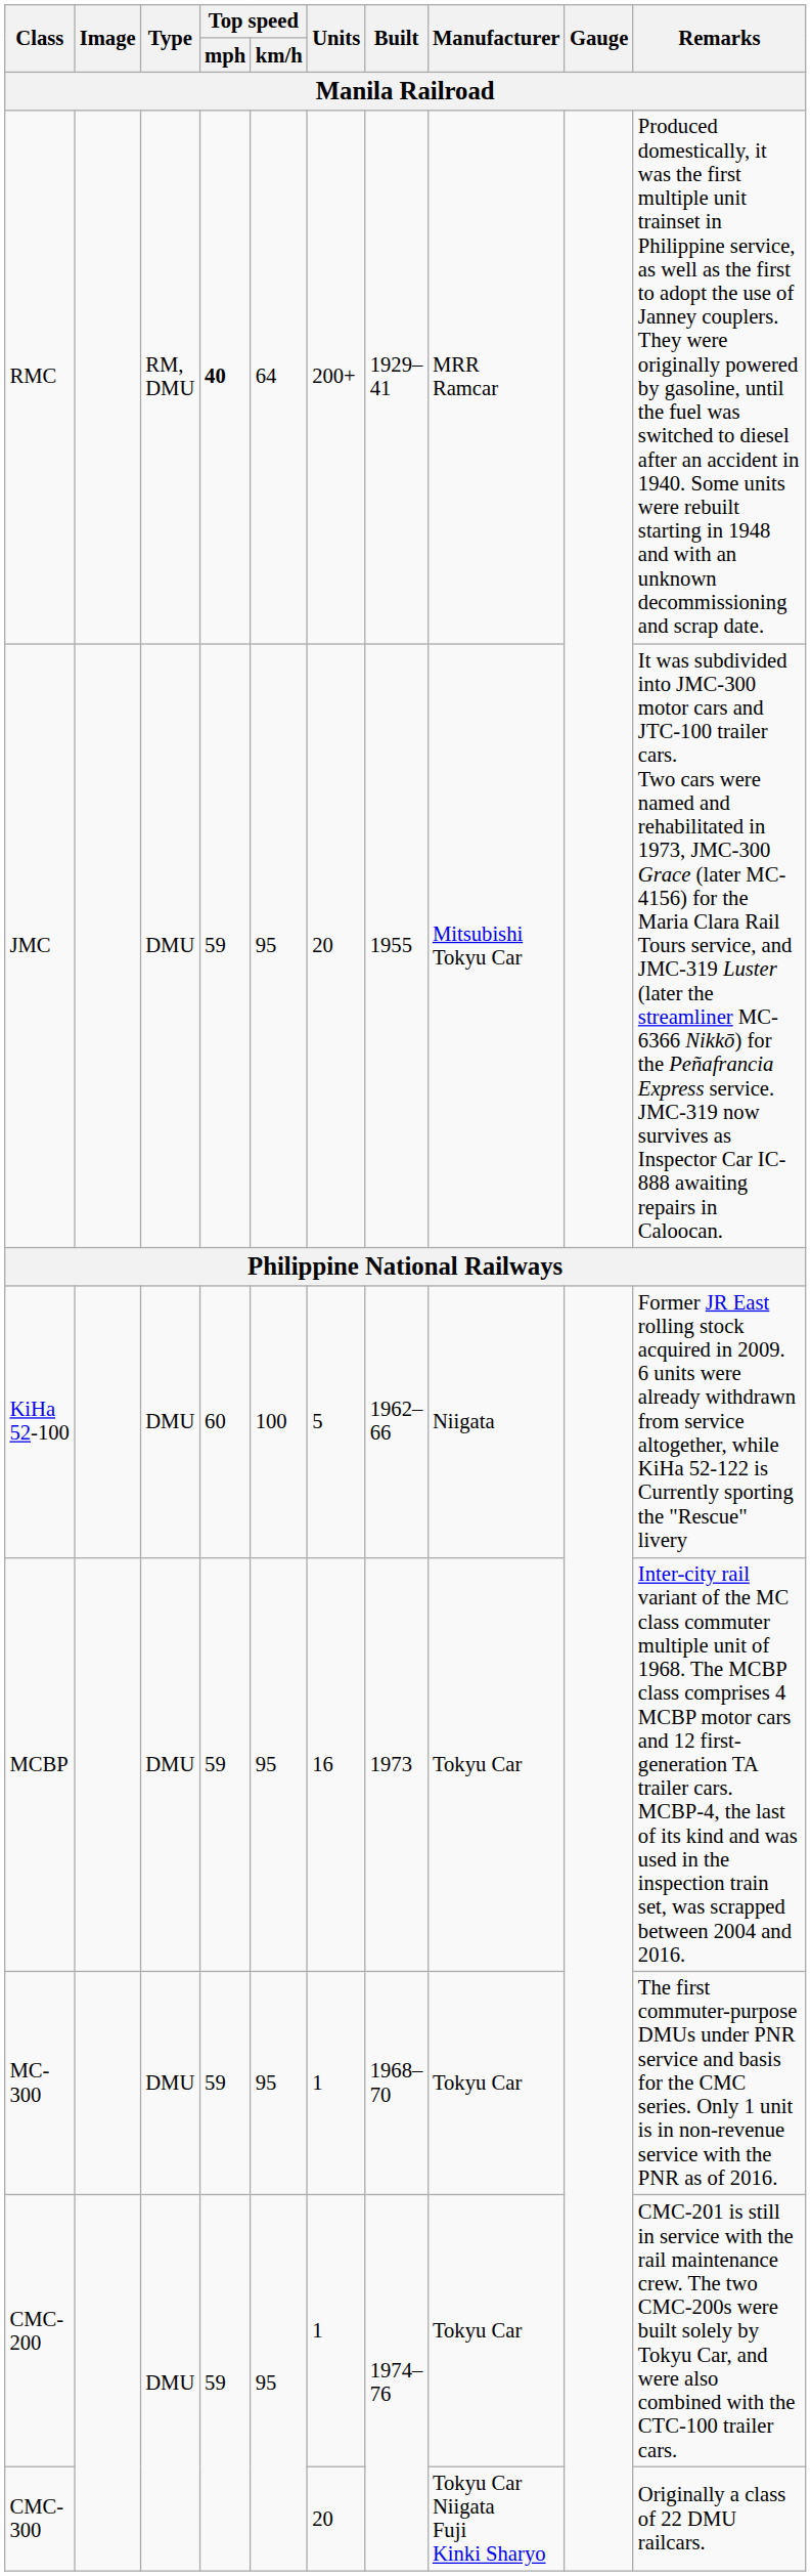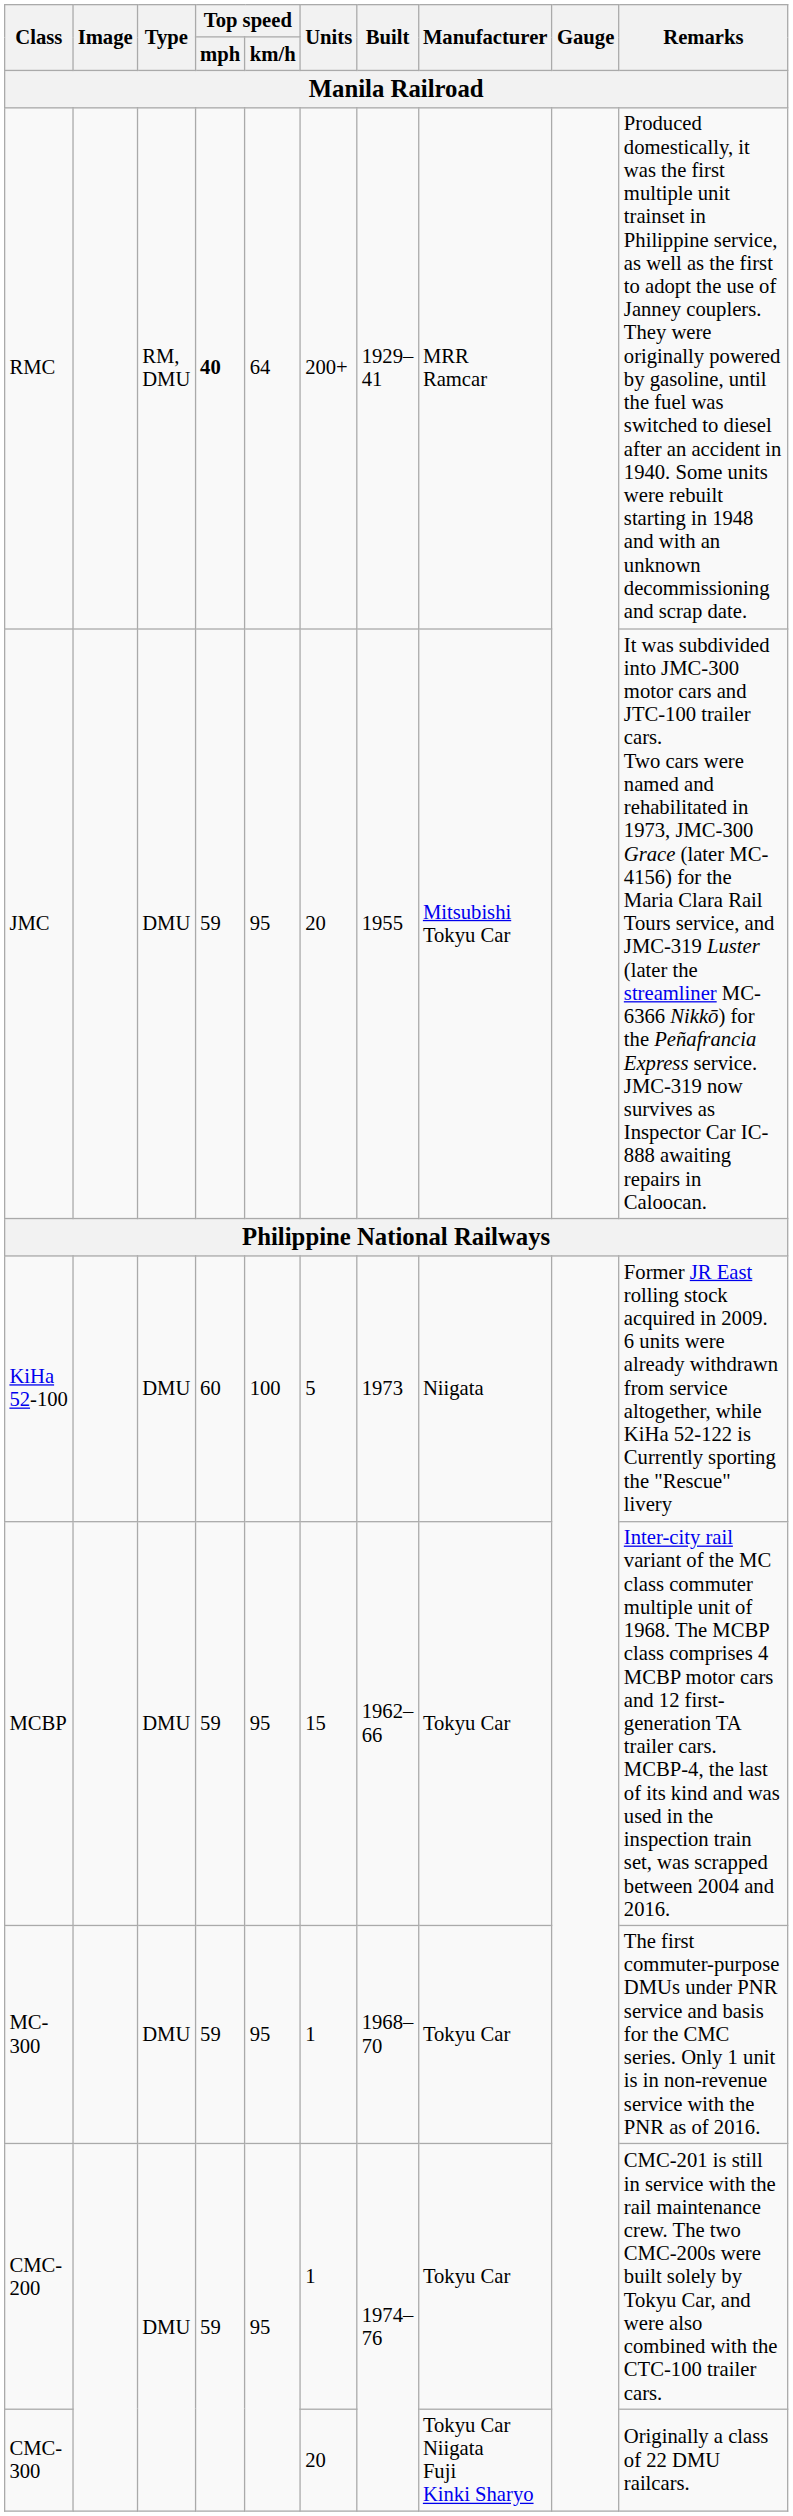KiHa 52-100 | Built: 1962–66 -> 1973
MCBP | Units: 16 -> 15
MCBP | Built: 1973 -> 1962–66
